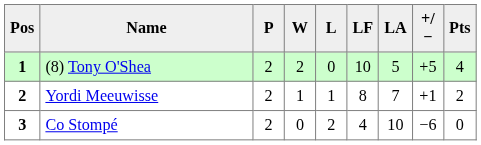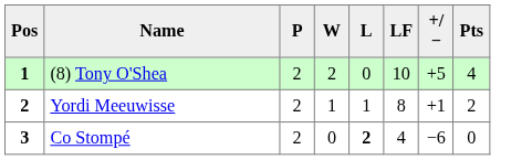- column: LA | 5 | 7 | 10
Co Stompé | L: normal -> bold
